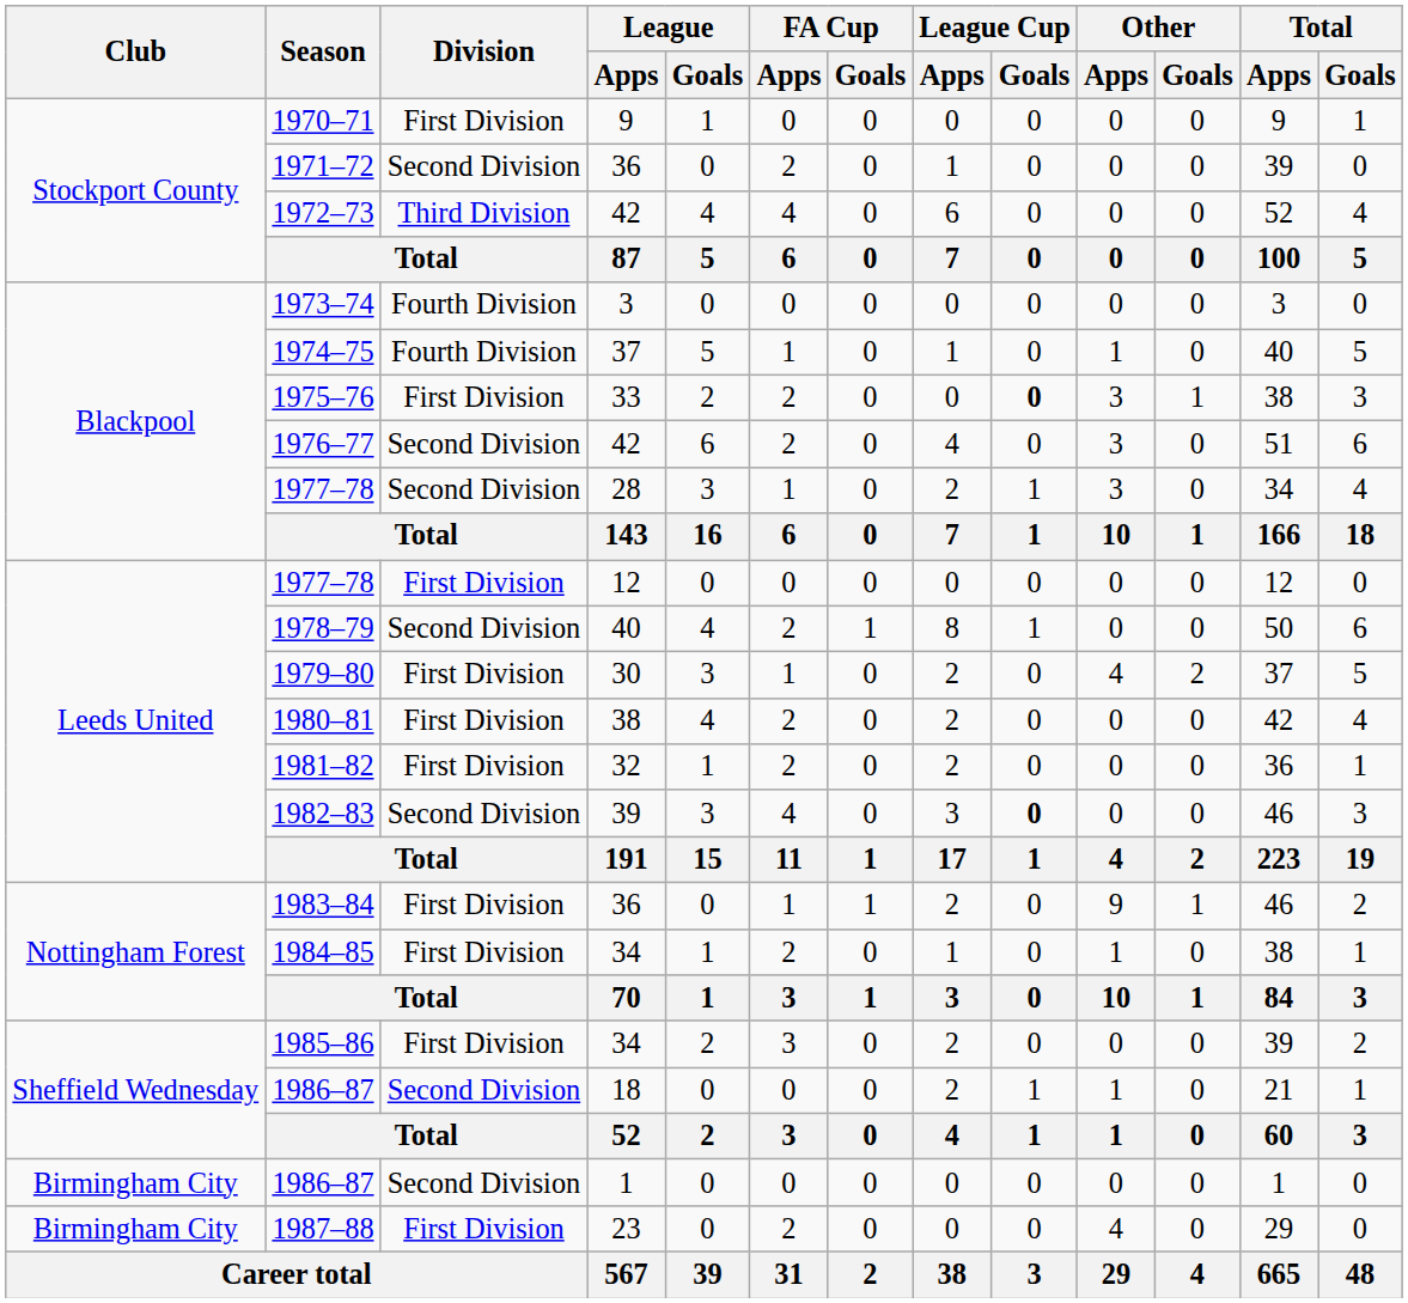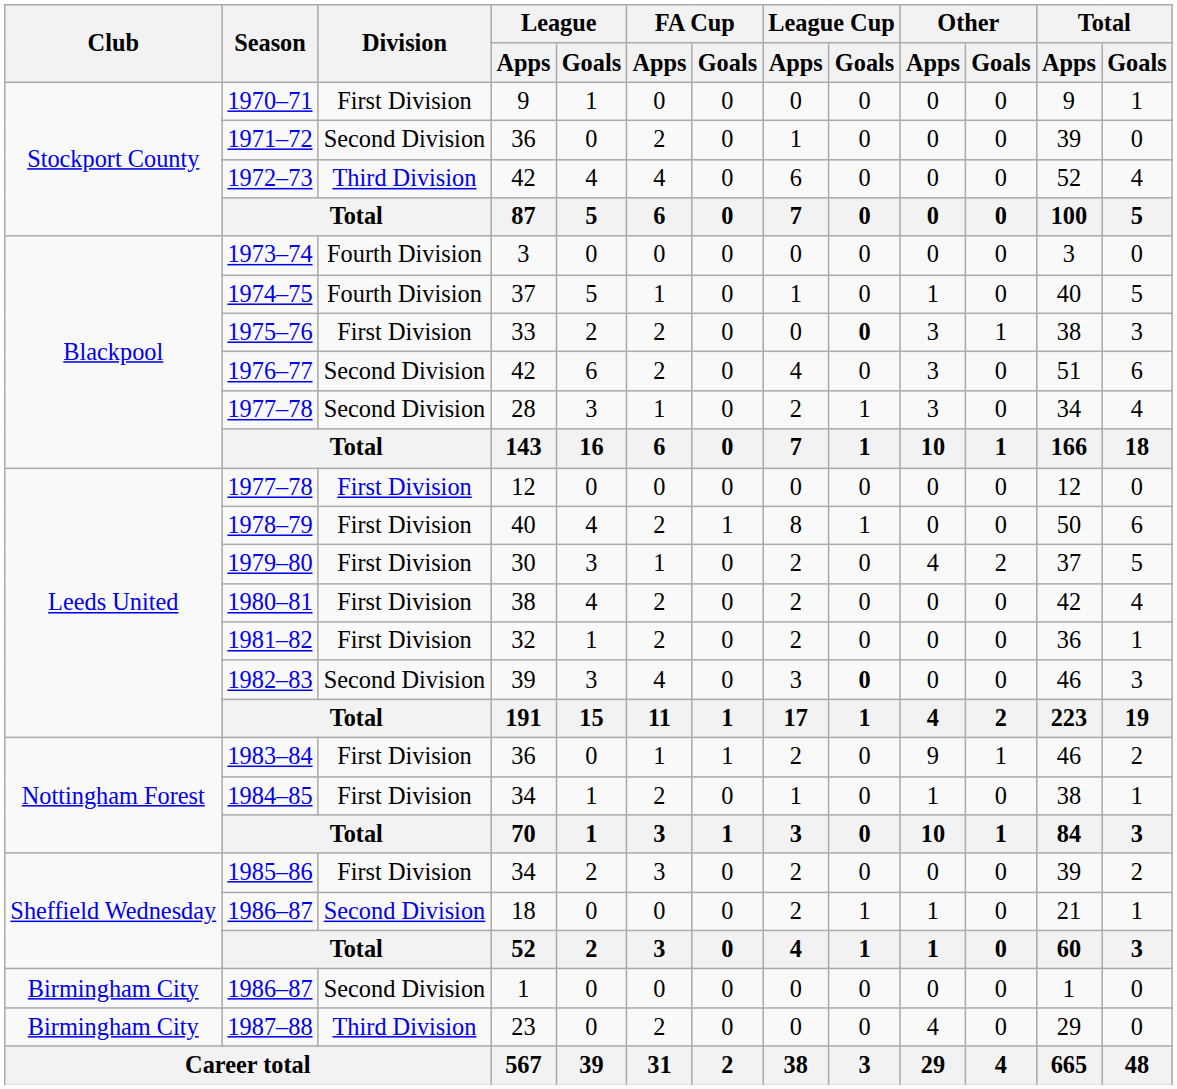1978–79 | Division: Second Division -> First Division
1987–88 | Division: First Division -> Third Division
